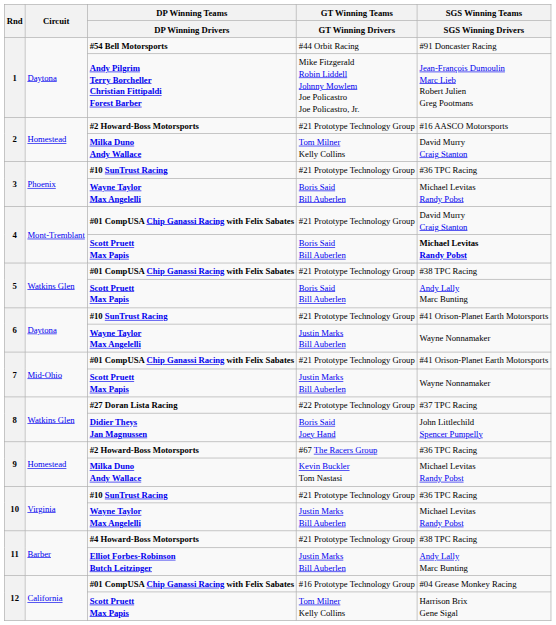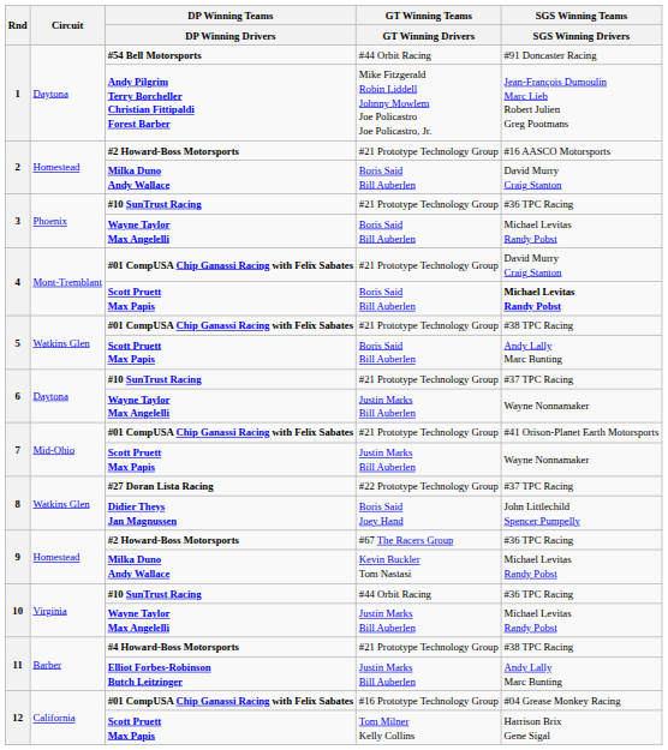2 / Milka Duno Andy Wallace | GT Winning Teams / GT Winning Drivers: Tom Milner Kelly Collins -> Boris Said Bill Auberlen
6 / #10 SunTrust Racing | SGS Winning Teams / SGS Winning Drivers: #41 Orison-Planet Earth Motorsports -> #37 TPC Racing
10 / #10 SunTrust Racing | GT Winning Teams / GT Winning Drivers: #21 Prototype Technology Group -> #44 Orbit Racing
